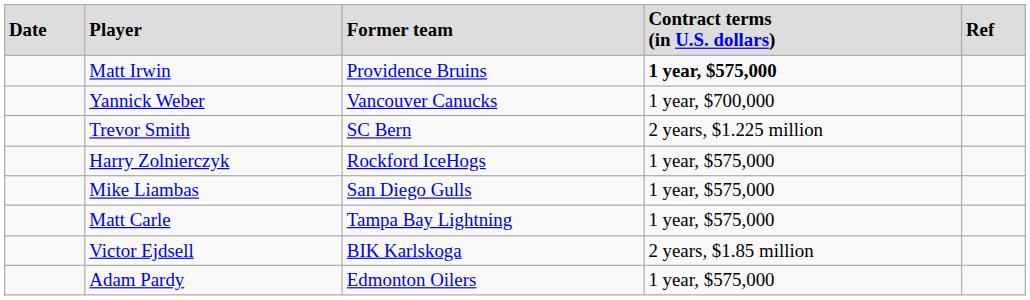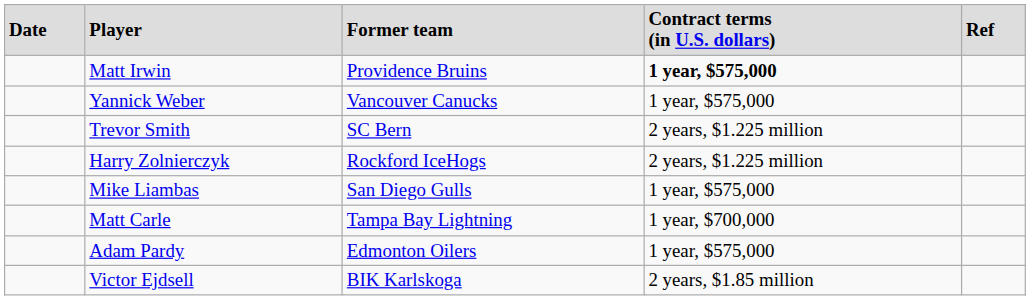Yannick Weber | column 4: 1 year, $700,000 -> 1 year, $575,000
Harry Zolnierczyk | column 4: 1 year, $575,000 -> 2 years, $1.225 million
Matt Carle | column 4: 1 year, $575,000 -> 1 year, $700,000
rows swapped: Adam Pardy <-> Victor Ejdsell
